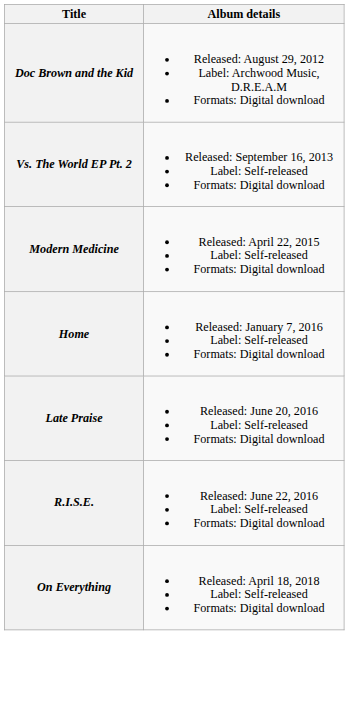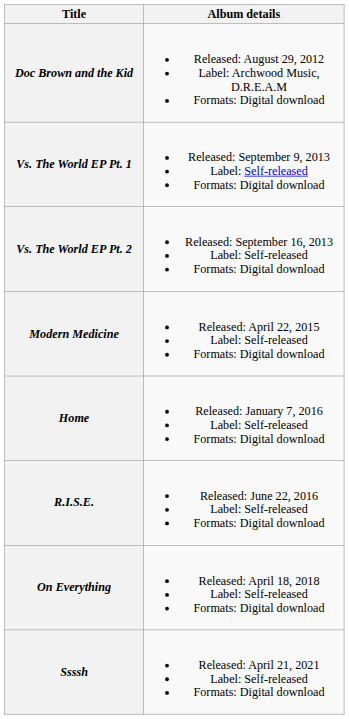+ row: Vs. The World EP Pt. 1 | Released: September 9, 2013 Label: Self-released Formats: Digital download
- row: Late Praise | Released: June 20, 2016 Label: Self-released Formats: Digital download
+ row: Ssssh | Released: April 21, 2021 Label: Self-released Formats: Digital download
